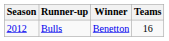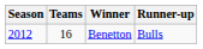columns swapped: Teams <-> Runner-up
